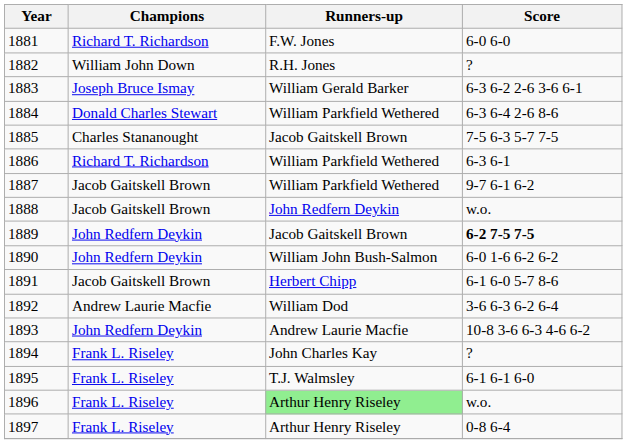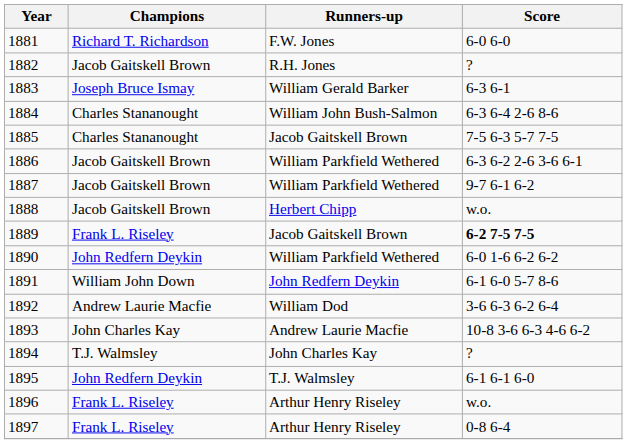1882 | Champions: William John Down -> Jacob Gaitskell Brown
1883 | Score: 6-3 6-2 2-6 3-6 6-1 -> 6-3 6-1
1884 | Champions: Donald Charles Stewart -> Charles Stananought
1884 | Runners-up: William Parkfield Wethered -> William John Bush-Salmon
1886 | Champions: Richard T. Richardson -> Jacob Gaitskell Brown
1886 | Score: 6-3 6-1 -> 6-3 6-2 2-6 3-6 6-1
1888 | Runners-up: John Redfern Deykin -> Herbert Chipp
1889 | Champions: John Redfern Deykin -> Frank L. Riseley
1890 | Runners-up: William John Bush-Salmon -> William Parkfield Wethered
1891 | Champions: Jacob Gaitskell Brown -> William John Down
1891 | Runners-up: Herbert Chipp -> John Redfern Deykin
1893 | Champions: John Redfern Deykin -> John Charles Kay
1894 | Champions: Frank L. Riseley -> T.J. Walmsley
1895 | Champions: Frank L. Riseley -> John Redfern Deykin
1896 | Runners-up: lightgreen background -> no background
